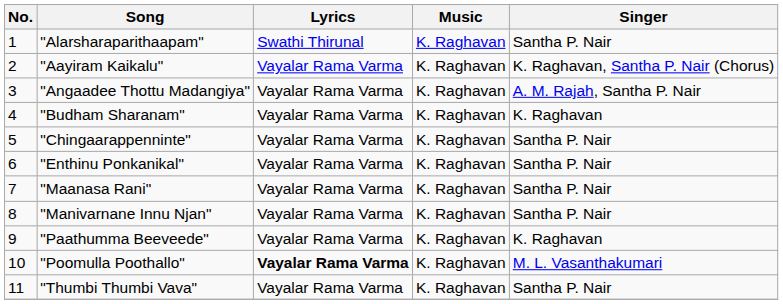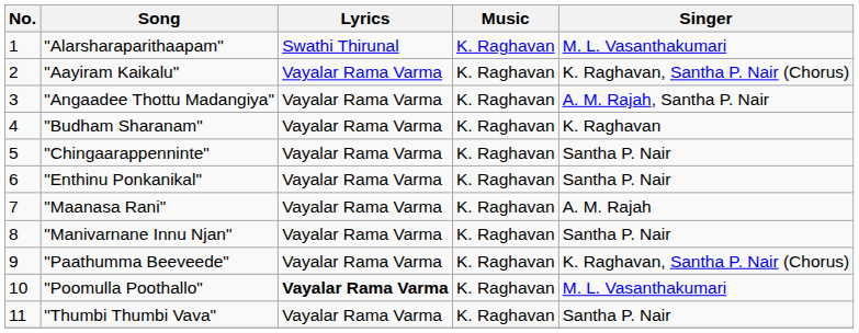"Alarsharaparithaapam" | Singer: Santha P. Nair -> M. L. Vasanthakumari
"Maanasa Rani" | Singer: Santha P. Nair -> A. M. Rajah
"Paathumma Beeveede" | Singer: K. Raghavan -> K. Raghavan, Santha P. Nair (Chorus)
